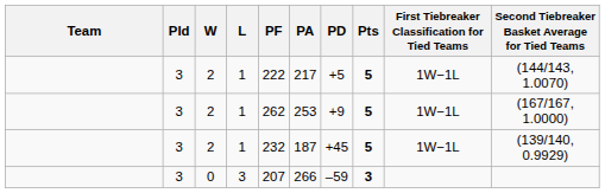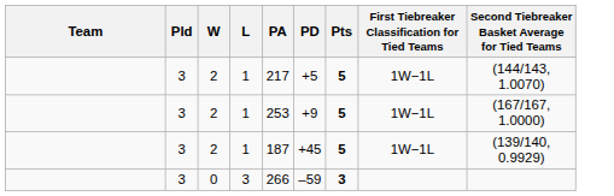- column: PF | 222 | 262 | 232 | 207
